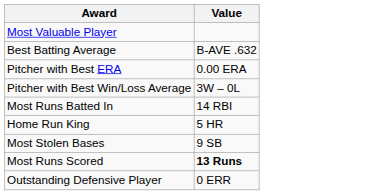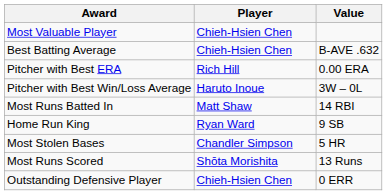+ column: Player | Chieh-Hsien Chen | Chieh-Hsien Chen | Rich Hill | Haruto Inoue | Matt Shaw | Ryan Ward | Chandler Simpson | Shōta Morishita | Chieh-Hsien Chen
Home Run King | Value: 5 HR -> 9 SB
Most Stolen Bases | Value: 9 SB -> 5 HR
Most Runs Scored | Value: bold -> normal
